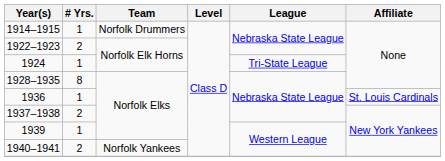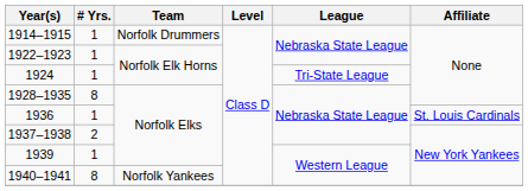1922–1923 | # Yrs.: 2 -> 1
1940–1941 | # Yrs.: 2 -> 8
